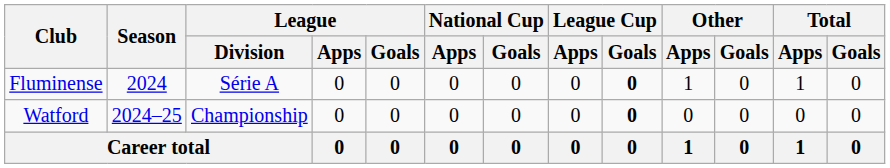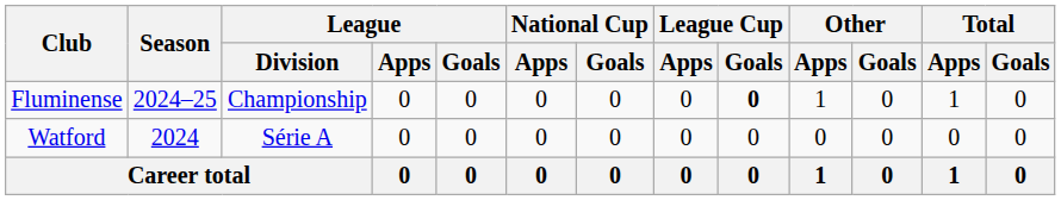Fluminense | Season: 2024 -> 2024–25
Fluminense | League / Division: Série A -> Championship
Watford | Season: 2024–25 -> 2024
Watford | League / Division: Championship -> Série A
Watford | League Cup / Goals: bold -> normal
